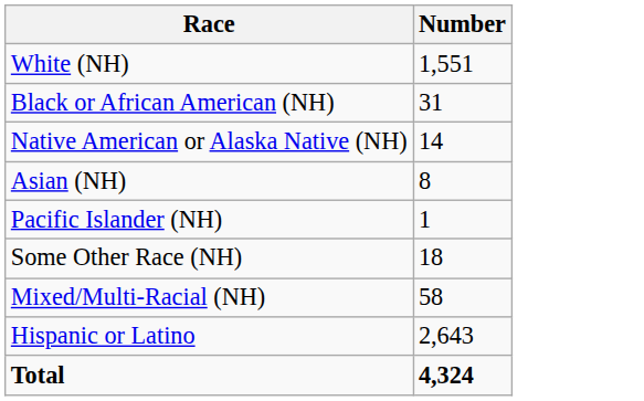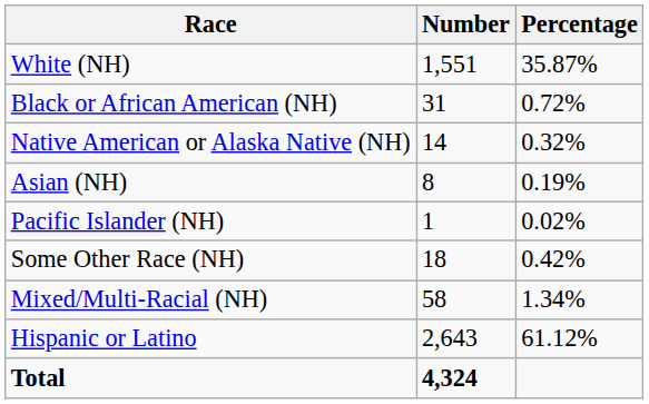+ column: Percentage | 35.87% | 0.72% | 0.32% | 0.19% | 0.02% | 0.42% | 1.34% | 61.12%
